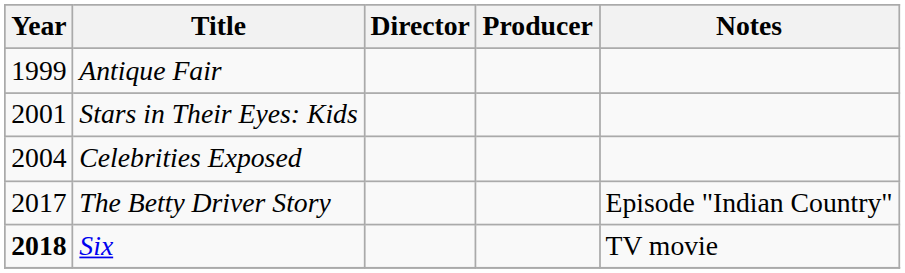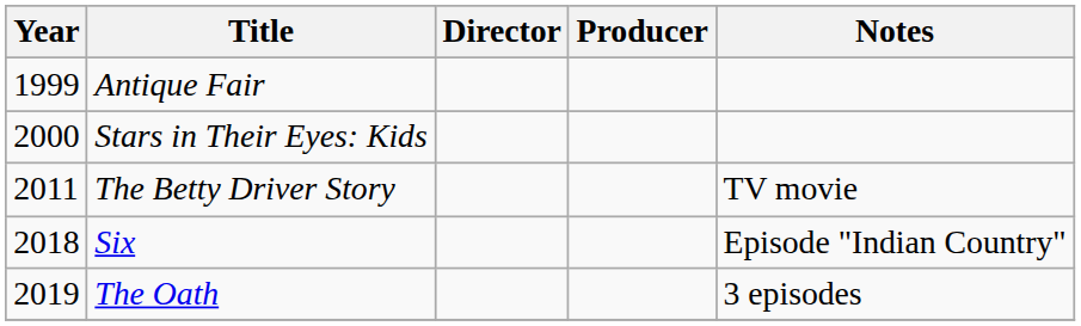Stars in Their Eyes: Kids | Year: 2001 -> 2000
- row: 2004 | Celebrities Exposed
The Betty Driver Story | Year: 2017 -> 2011
The Betty Driver Story | Notes: Episode "Indian Country" -> TV movie
Six | Year: bold -> normal
Six | Notes: TV movie -> Episode "Indian Country"
+ row: 2019 | The Oath | 3 episodes
